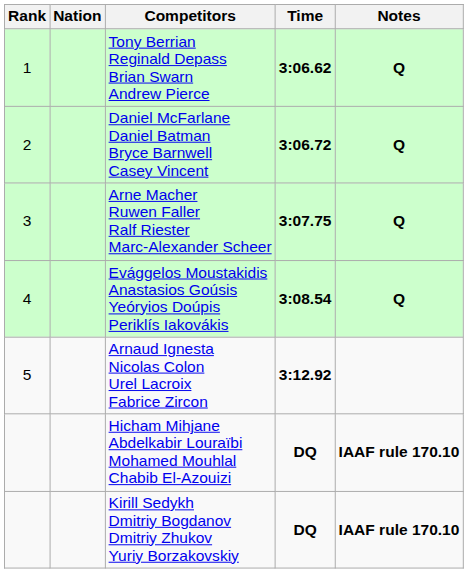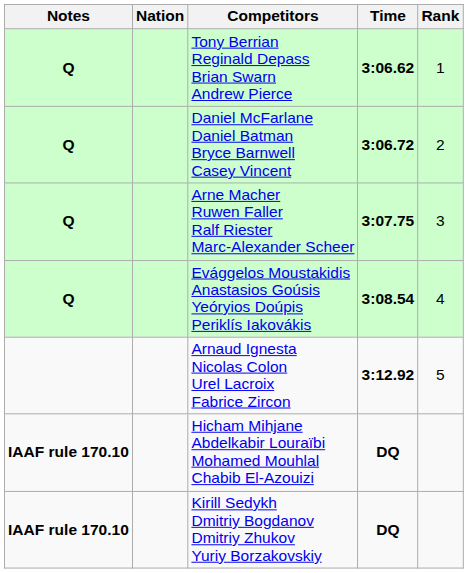columns swapped: Rank <-> Notes
